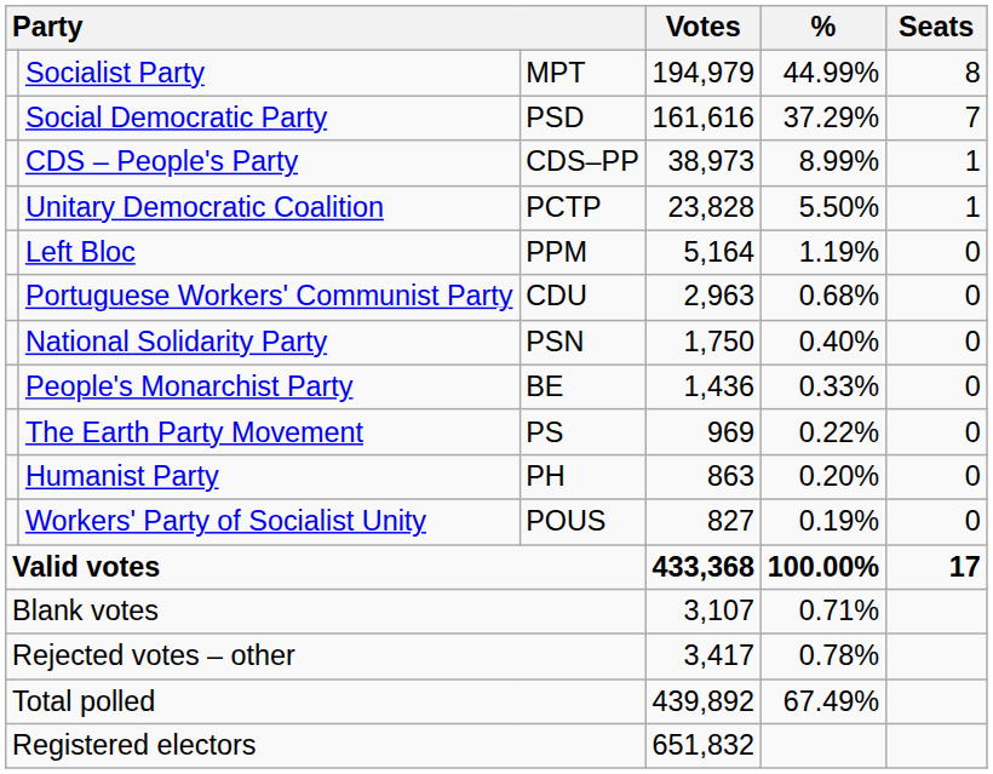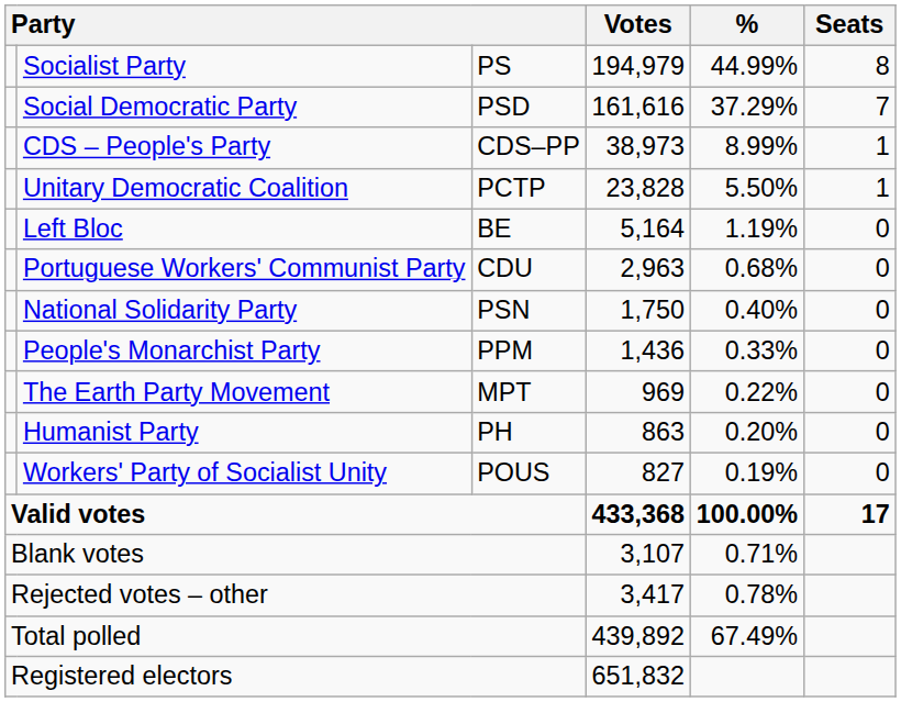Socialist Party | column 3: MPT -> PS
Left Bloc | column 3: PPM -> BE
People's Monarchist Party | column 3: BE -> PPM
The Earth Party Movement | column 3: PS -> MPT
